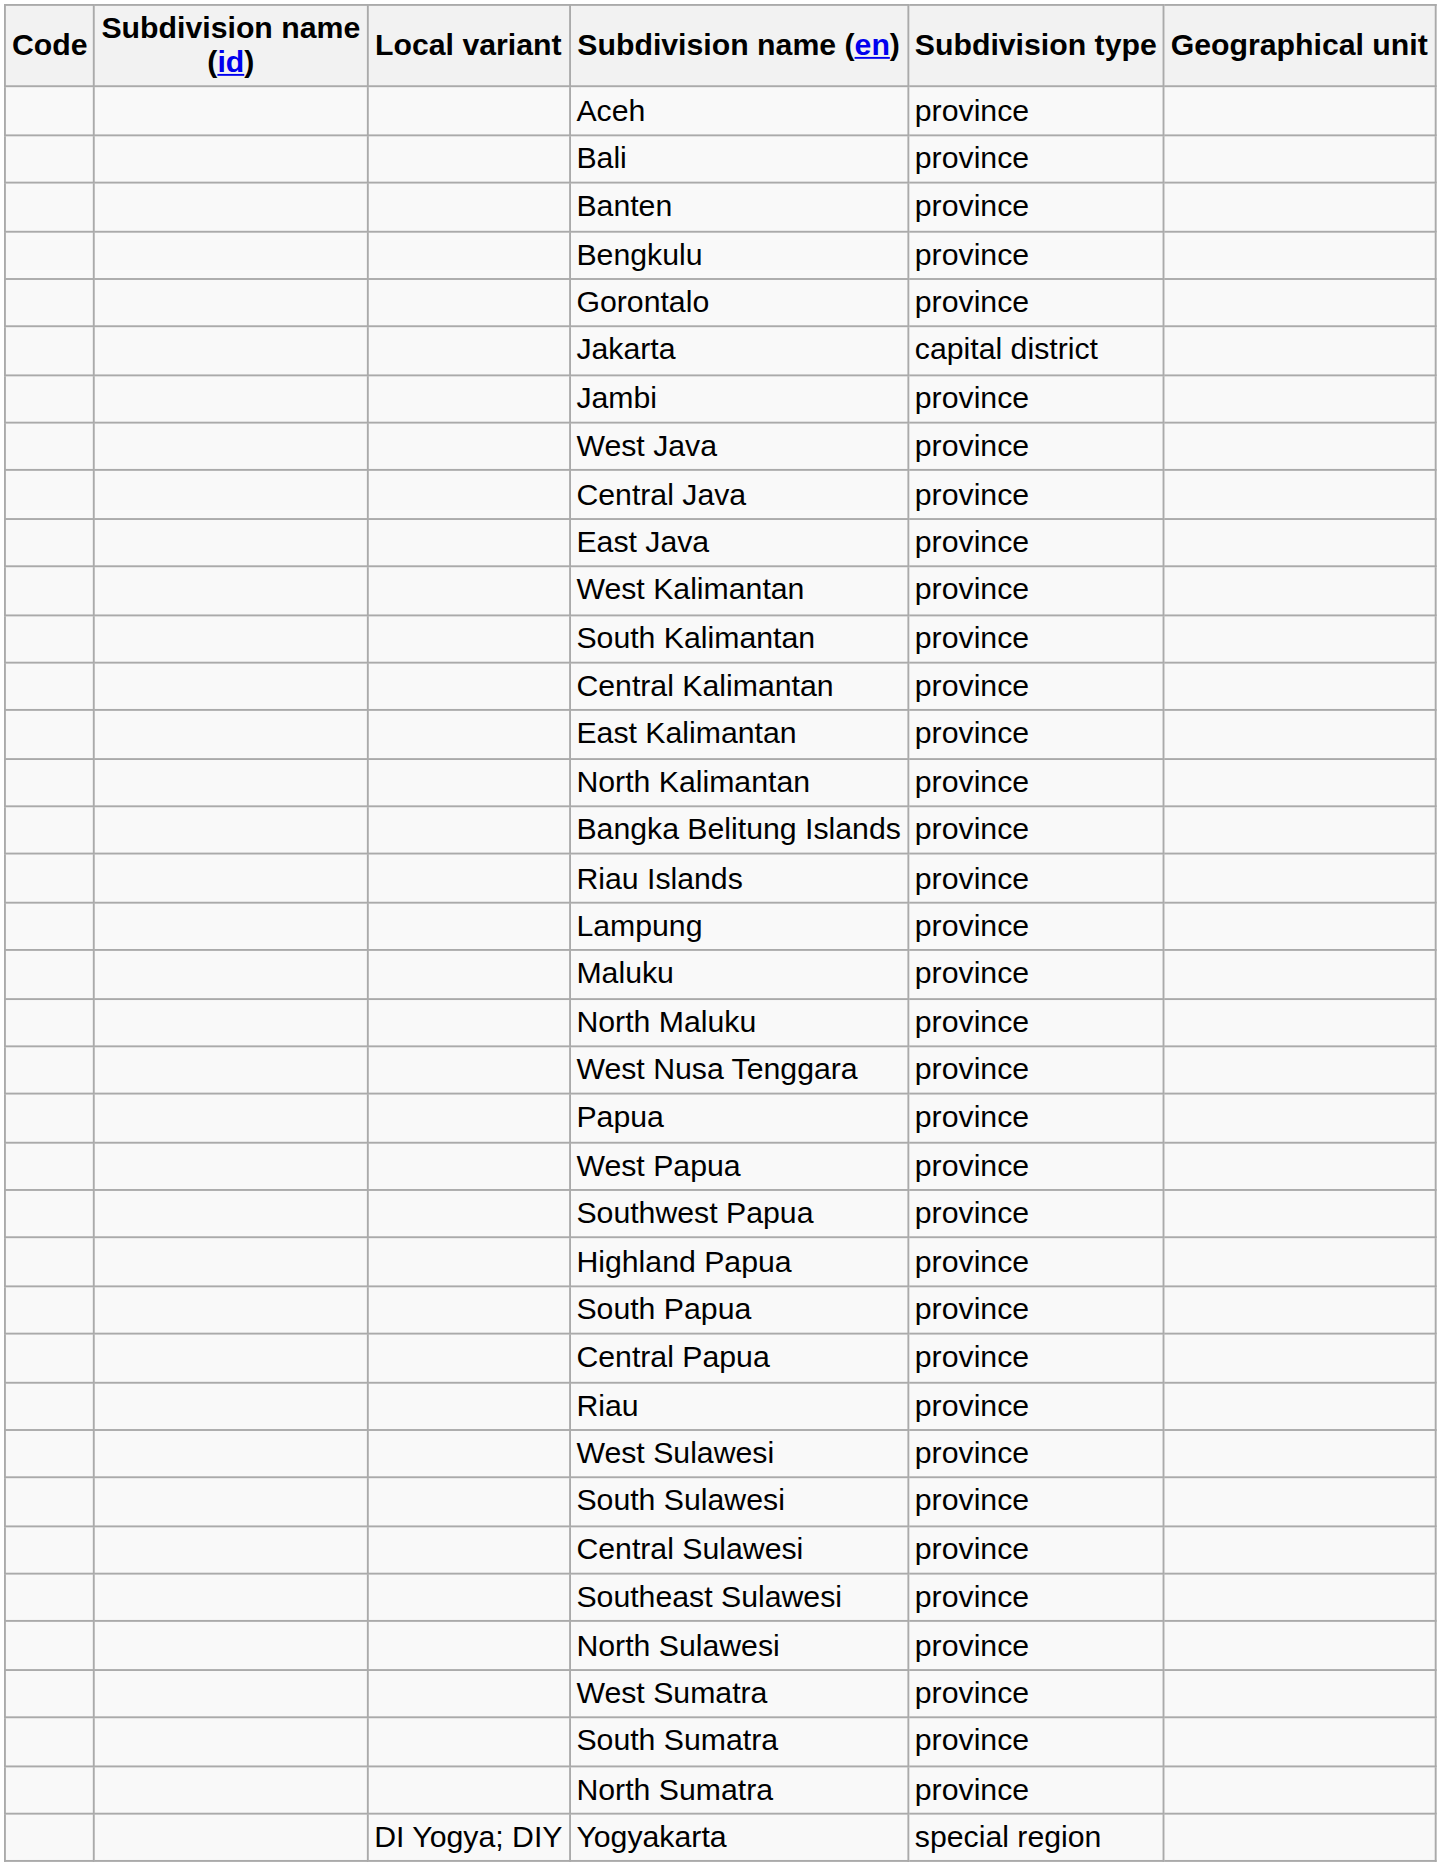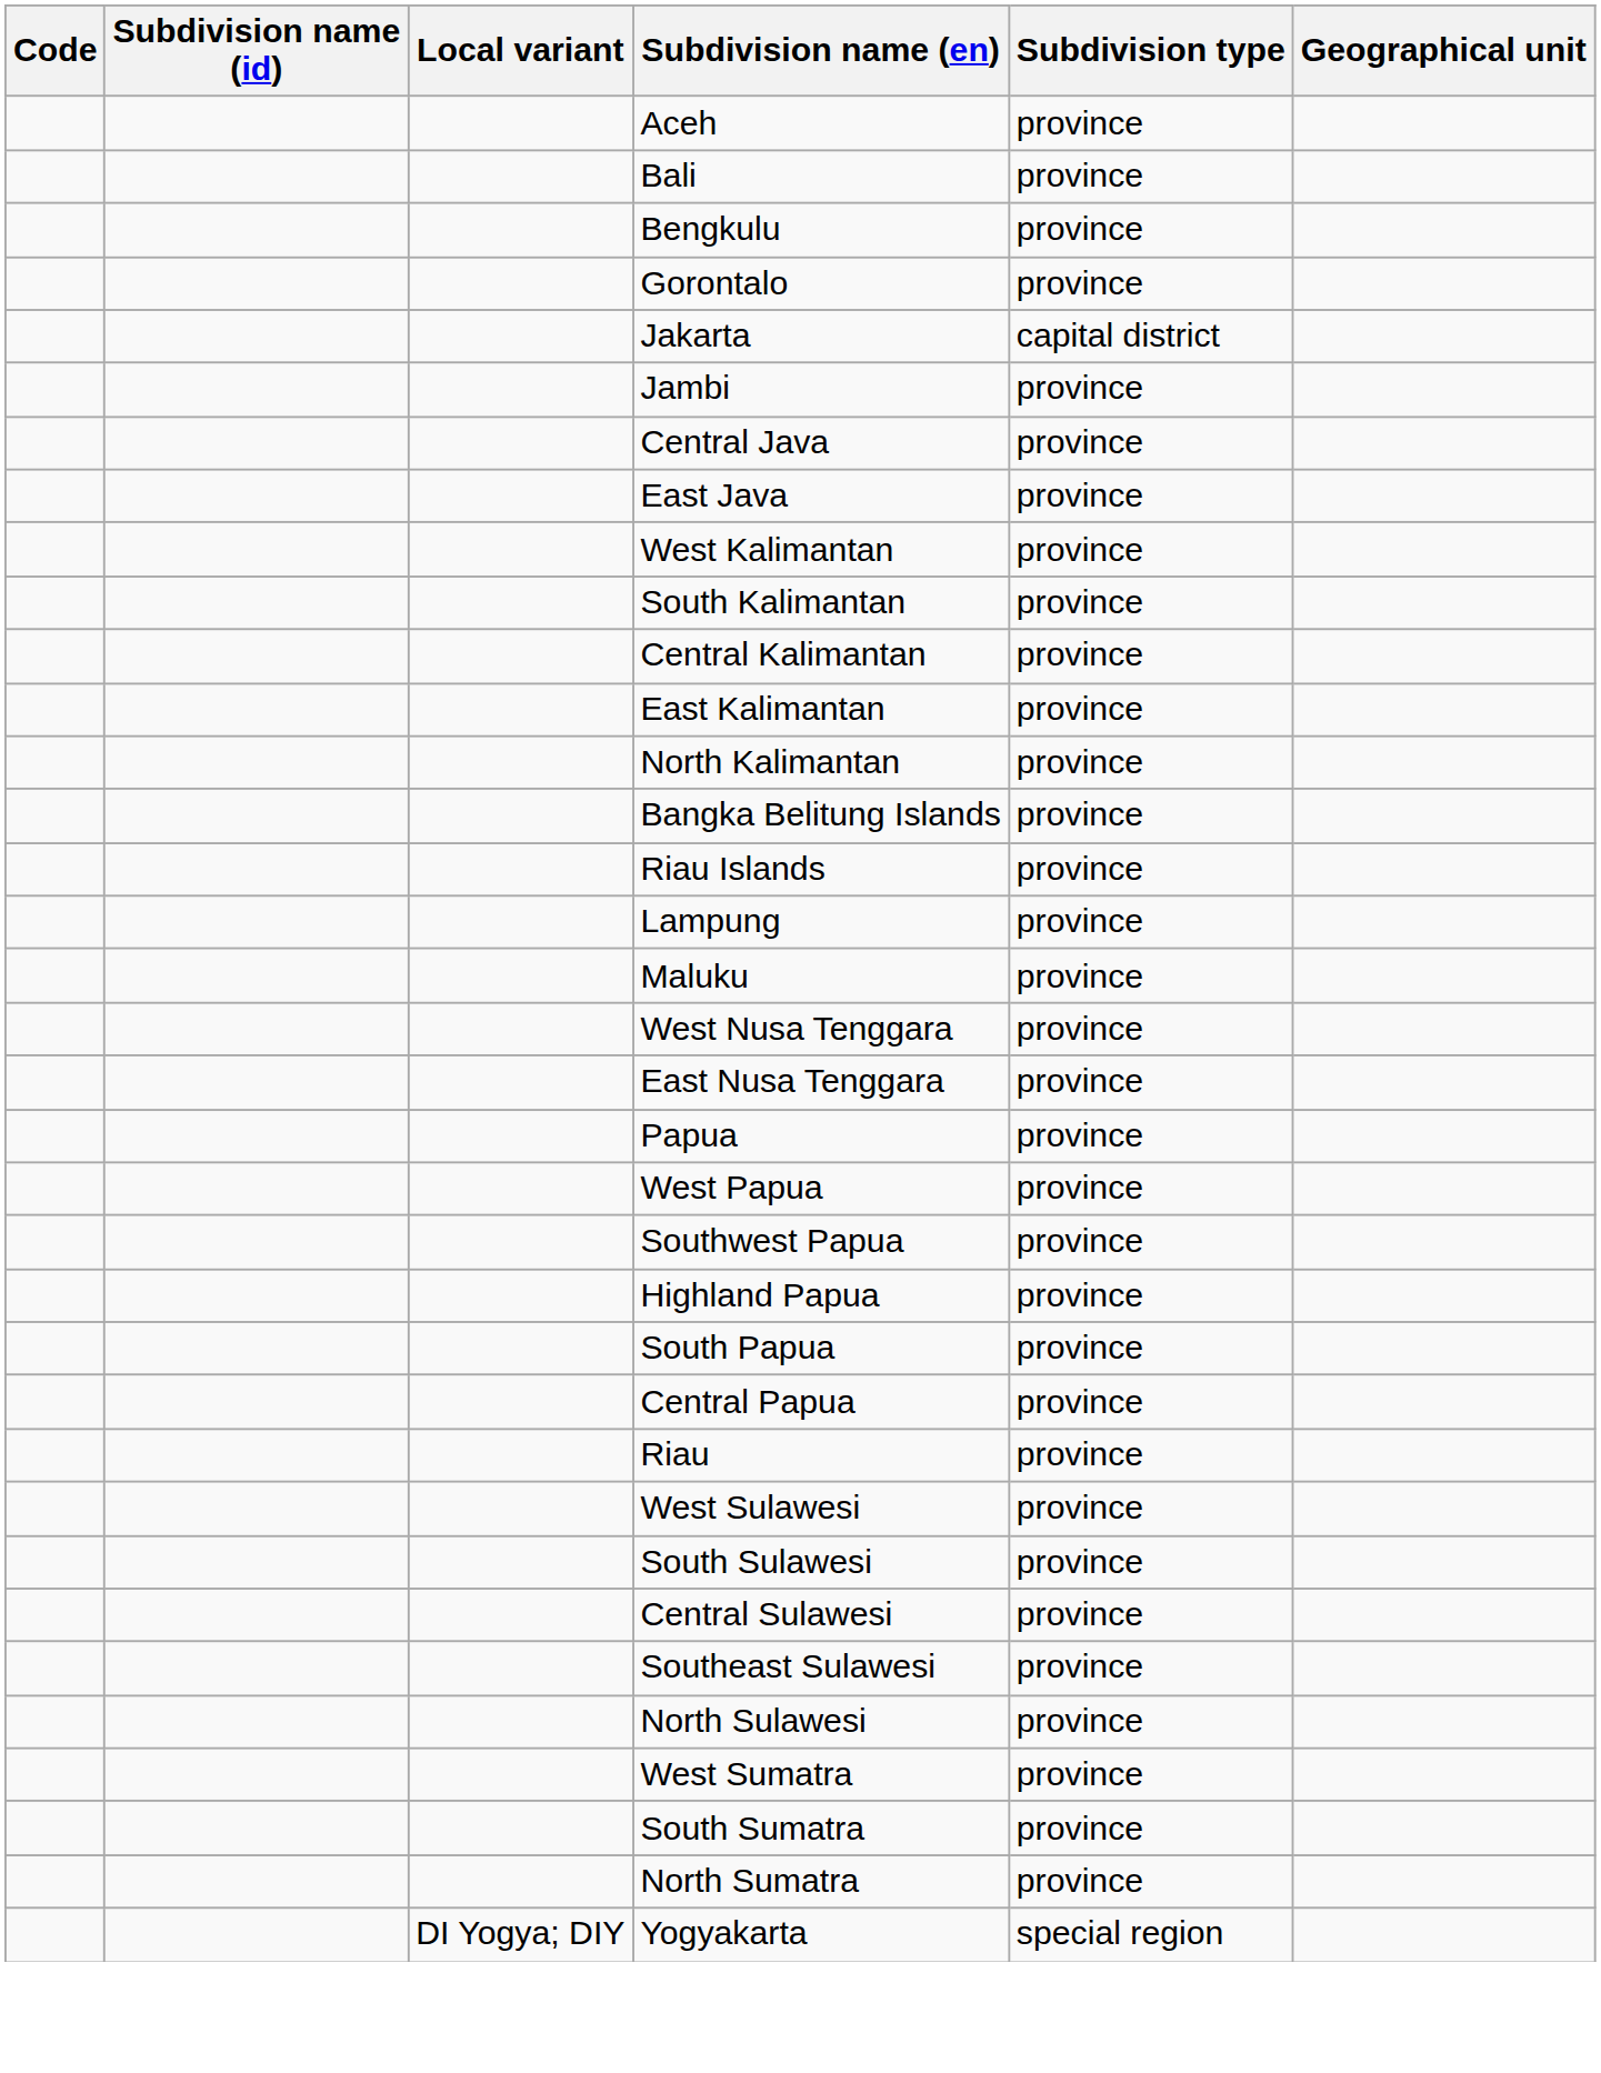- row: Banten | province
- row: West Java | province
- row: North Maluku | province
+ row: East Nusa Tenggara | province
